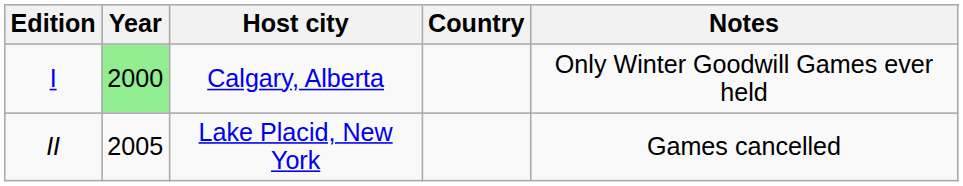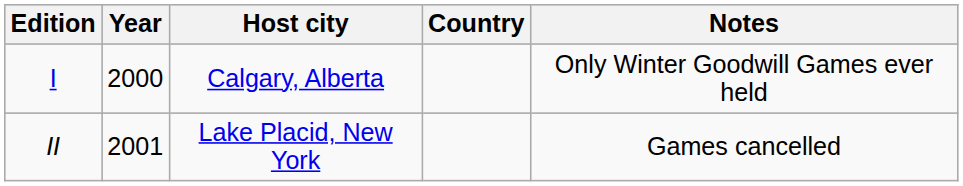I | Year: lightgreen background -> no background
II | Year: 2005 -> 2001
